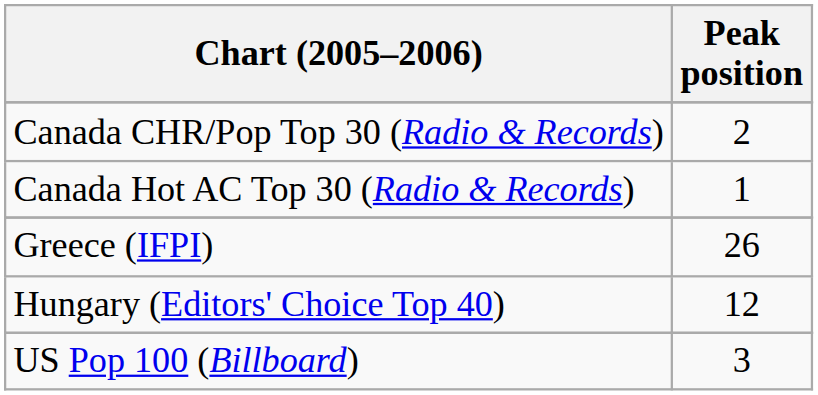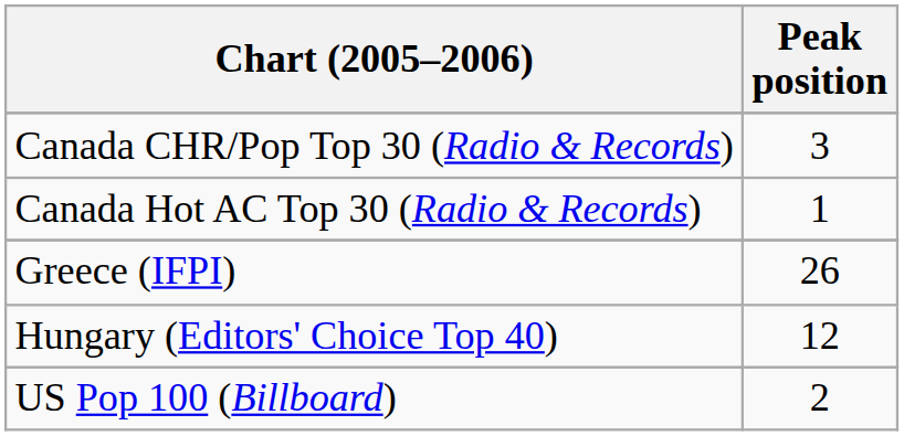Canada CHR/Pop Top 30 (Radio & Records) | Peak position: 2 -> 3
US Pop 100 (Billboard) | Peak position: 3 -> 2
